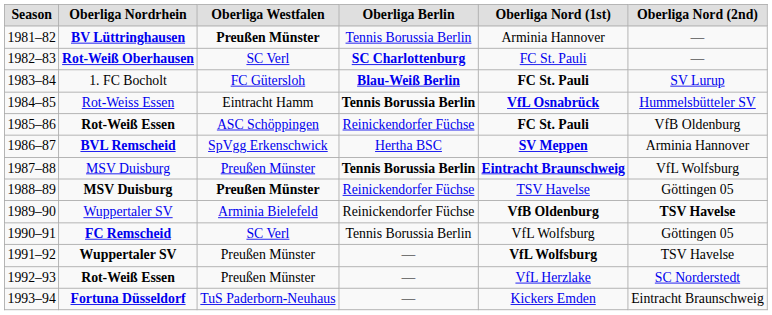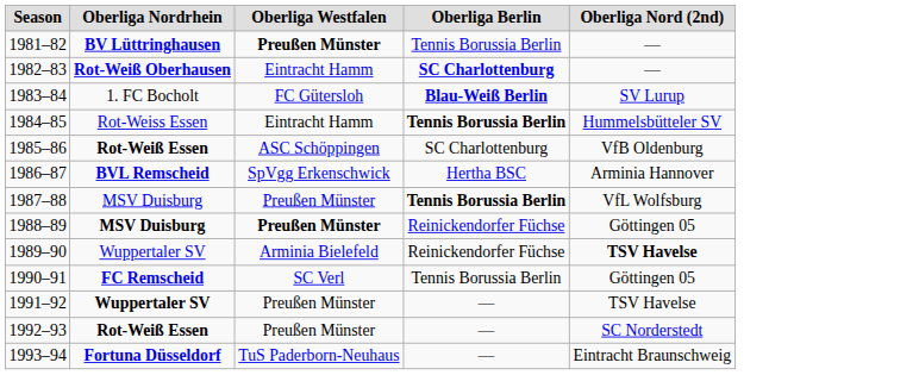- column: Oberliga Nord (1st) | Arminia Hannover | FC St. Pauli | FC St. Pauli | VfL Osnabrück | FC St. Pauli | SV Meppen | Eintracht Braunschweig | TSV Havelse | VfB Oldenburg | VfL Wolfsburg | VfL Wolfsburg | VfL Herzlake | Kickers Emden
1982–83 | Oberliga Westfalen: SC Verl -> Eintracht Hamm
1985–86 | Oberliga Berlin: Reinickendorfer Füchse -> SC Charlottenburg
